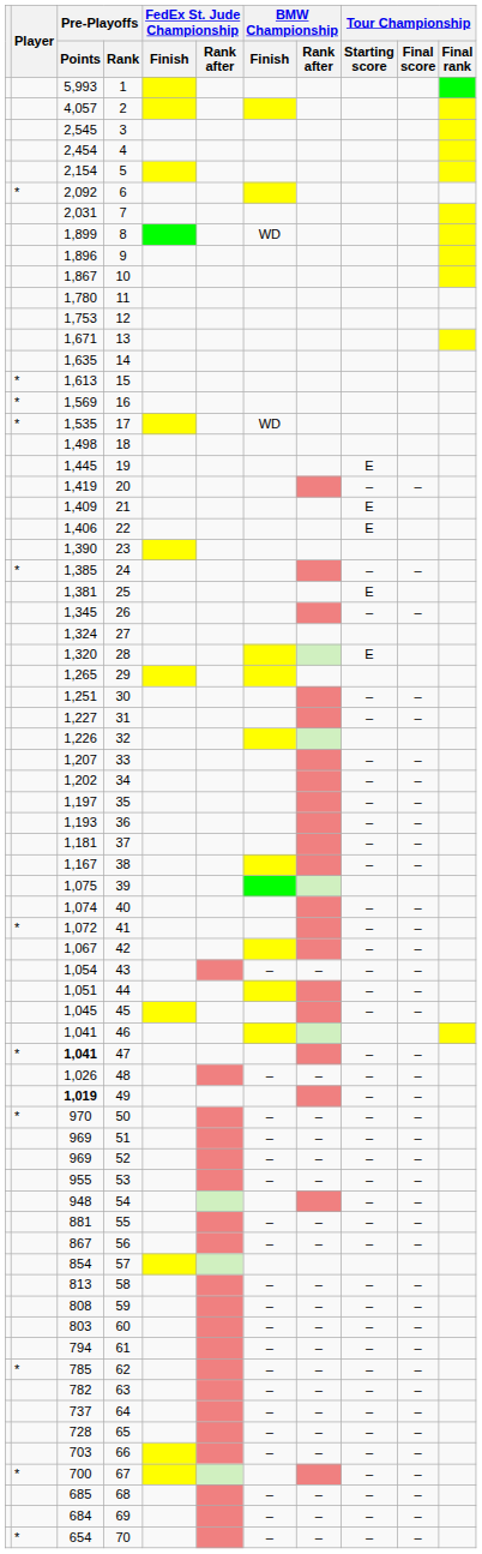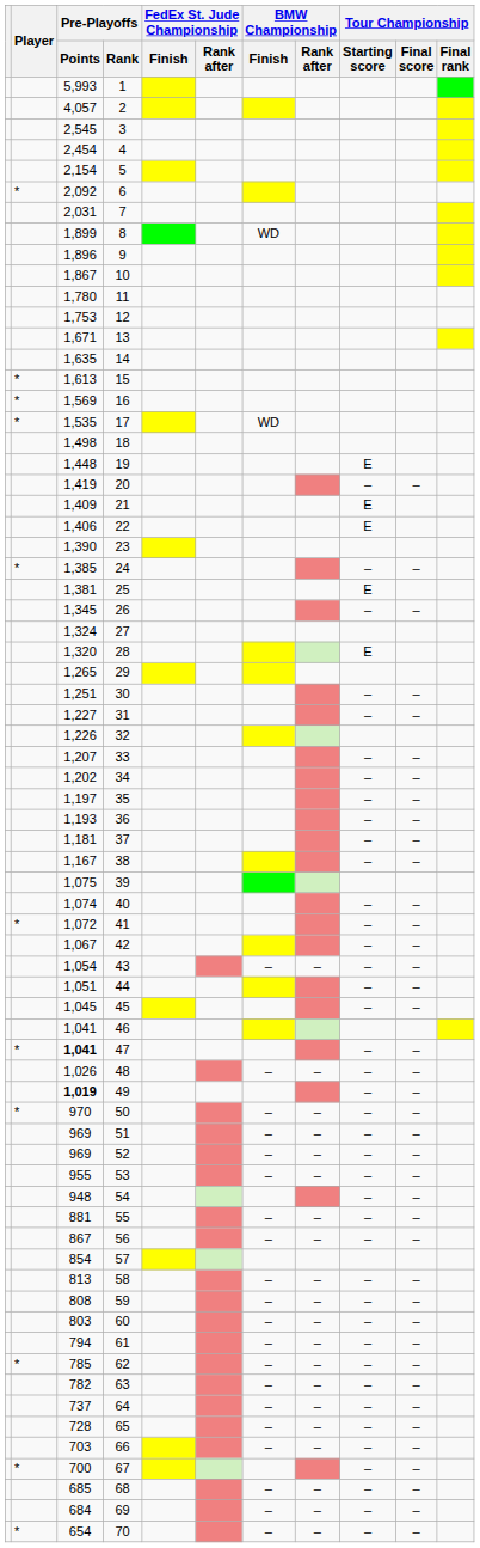19 | Pre-Playoffs / Points: 1,445 -> 1,448
